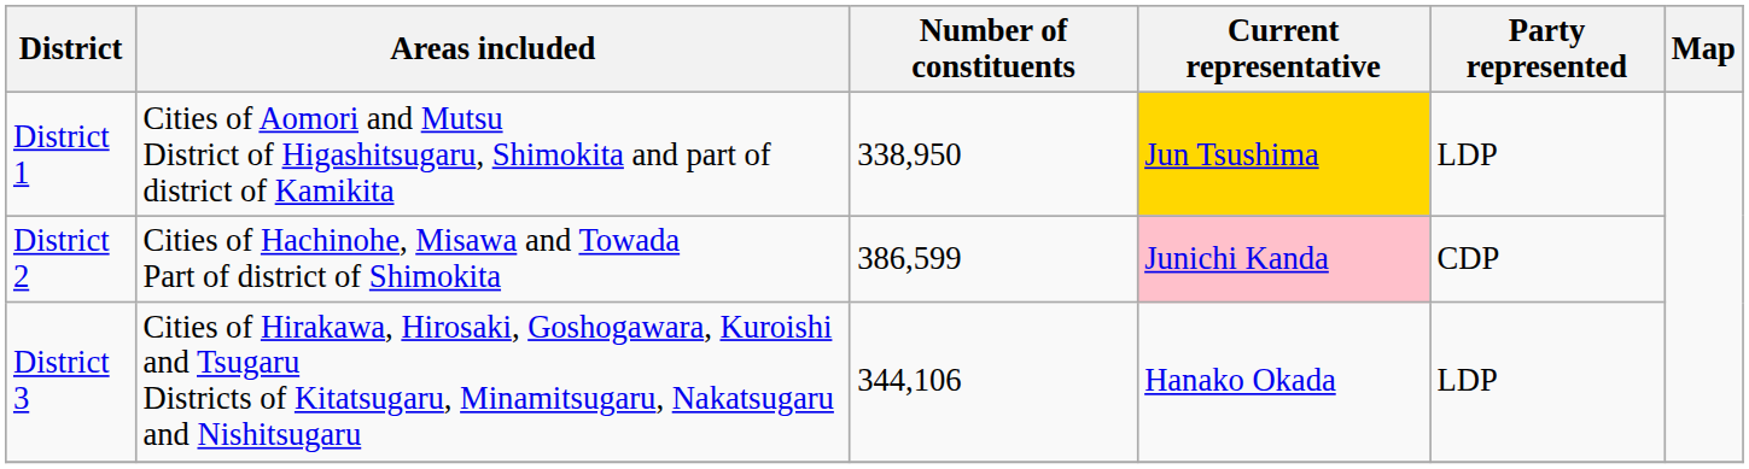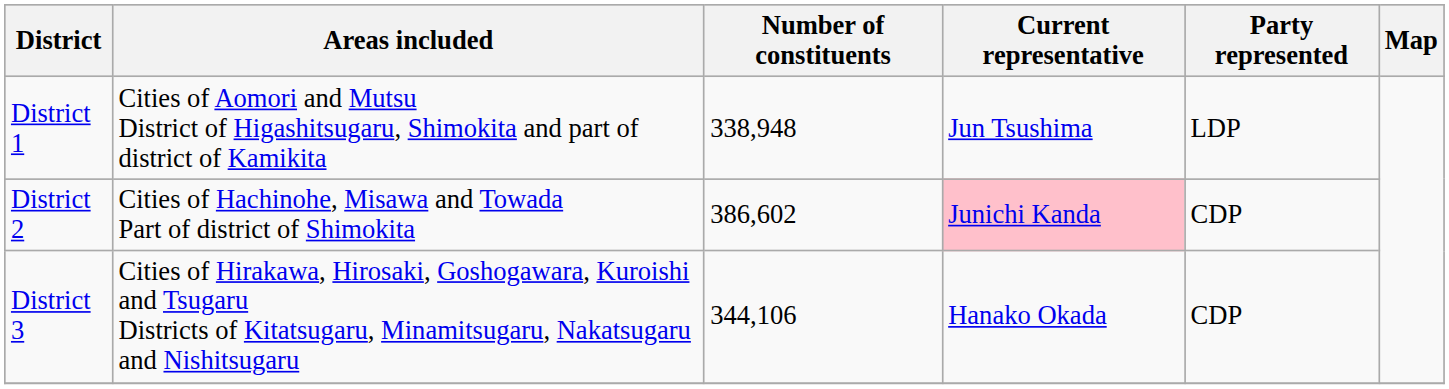District 1 | Number of constituents: 338,950 -> 338,948
District 1 | Current representative: gold background -> no background
District 2 | Number of constituents: 386,599 -> 386,602
District 3 | Party represented: LDP -> CDP
